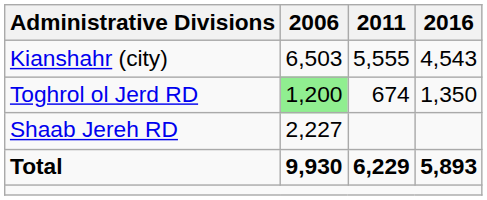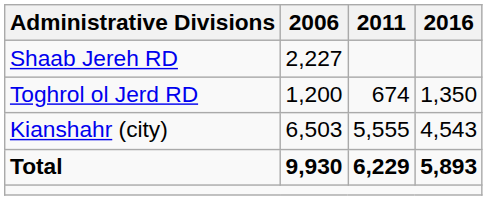rows swapped: Shaab Jereh RD <-> Kianshahr (city)
Toghrol ol Jerd RD | 2006: lightgreen background -> no background
